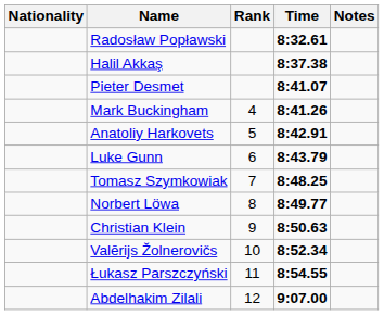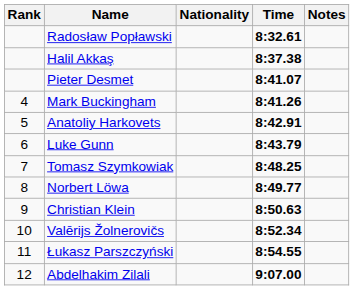columns swapped: Rank <-> Nationality
